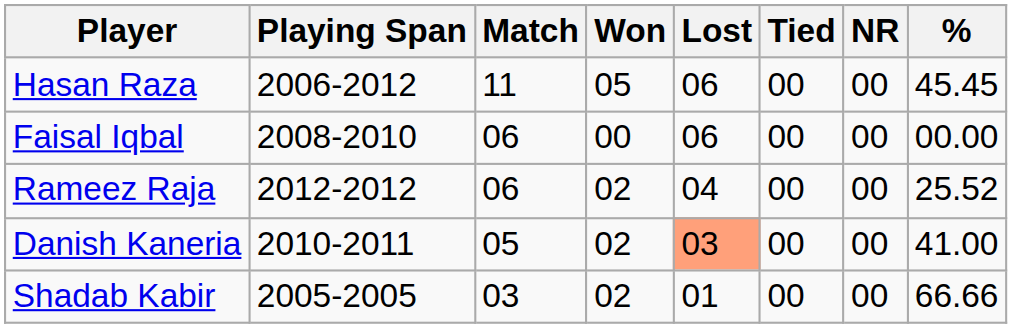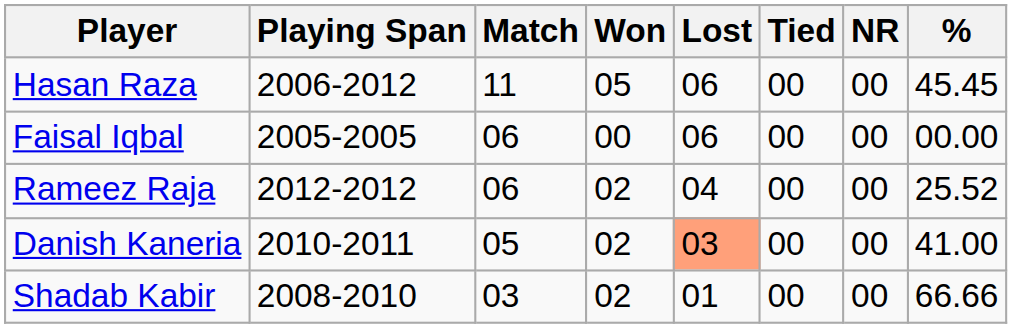Faisal Iqbal | Playing Span: 2008-2010 -> 2005-2005
Shadab Kabir | Playing Span: 2005-2005 -> 2008-2010
